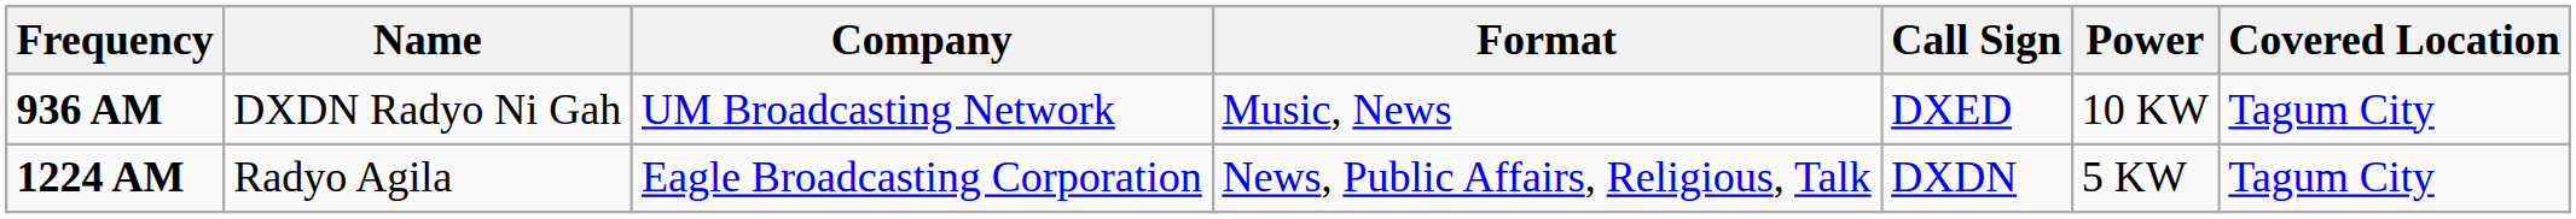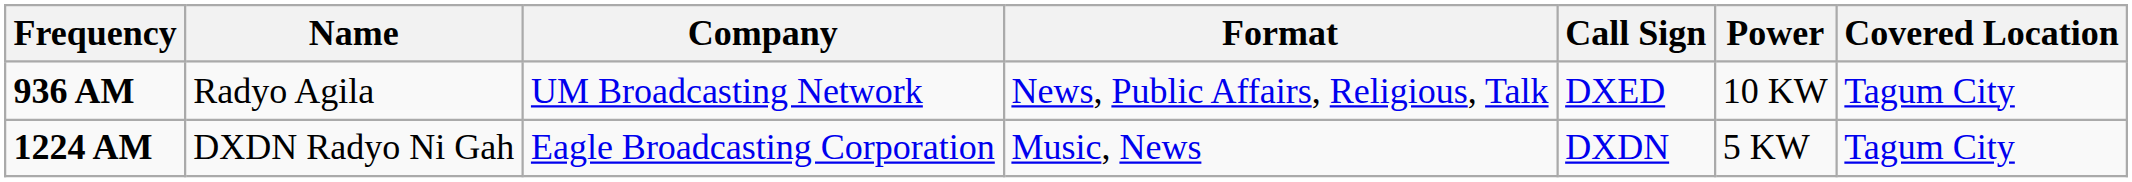936 AM | Name: DXDN Radyo Ni Gah -> Radyo Agila
936 AM | Format: Music, News -> News, Public Affairs, Religious, Talk
1224 AM | Name: Radyo Agila -> DXDN Radyo Ni Gah
1224 AM | Format: News, Public Affairs, Religious, Talk -> Music, News
